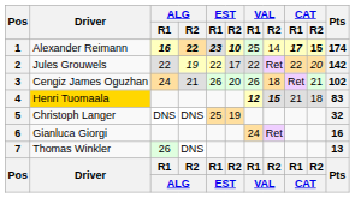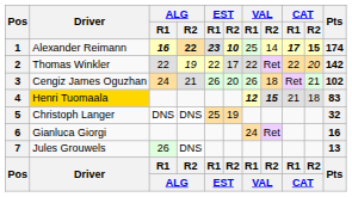2 | Driver: Jules Grouwels -> Thomas Winkler
7 | Driver: Thomas Winkler -> Jules Grouwels
